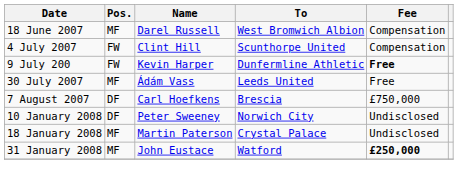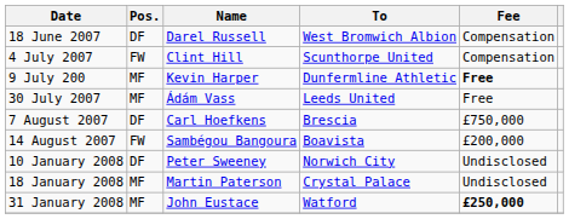18 June 2007 | Pos.: MF -> DF
9 July 200 | Pos.: FW -> MF
+ row: 14 August 2007 | FW | Sambégou Bangoura | Boavista | £200,000
